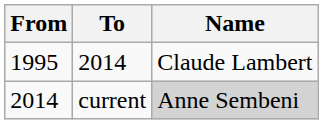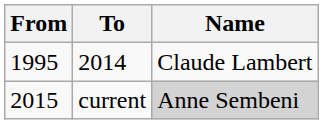current | From: 2014 -> 2015
